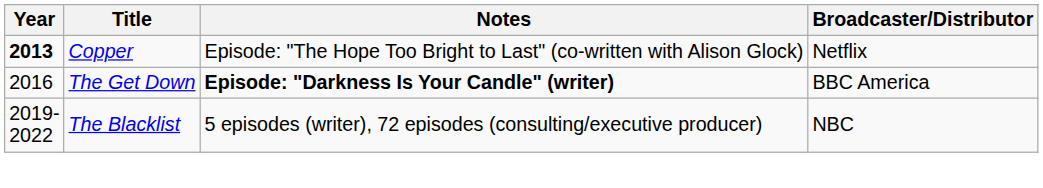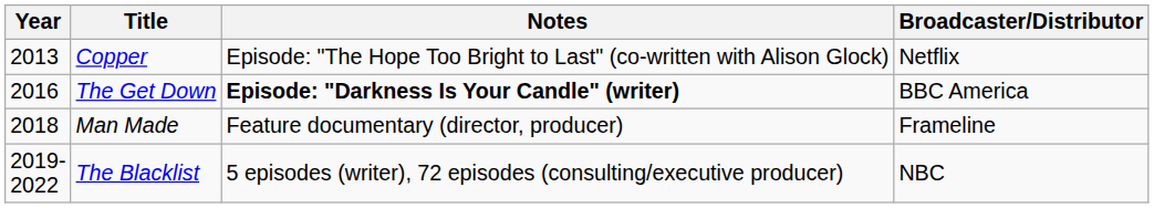Copper | Year: bold -> normal
+ row: 2018 | Man Made | Feature documentary (director, producer) | Frameline
